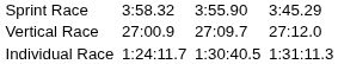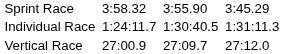rows swapped: Vertical Race <-> Individual Race
